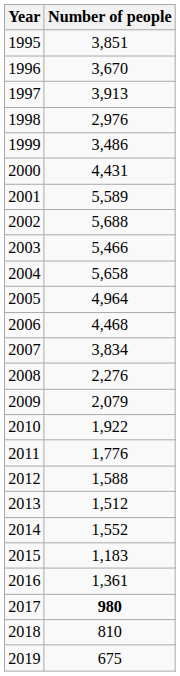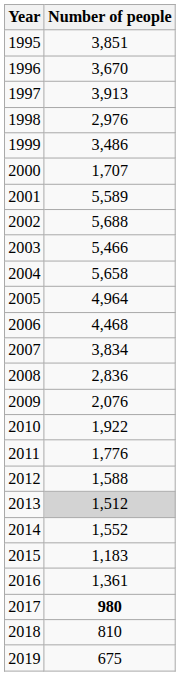2000 | Number of people: 4,431 -> 1,707
2008 | Number of people: 2,276 -> 2,836
2009 | Number of people: 2,079 -> 2,076
2013 | Number of people: no background -> lightgrey background
